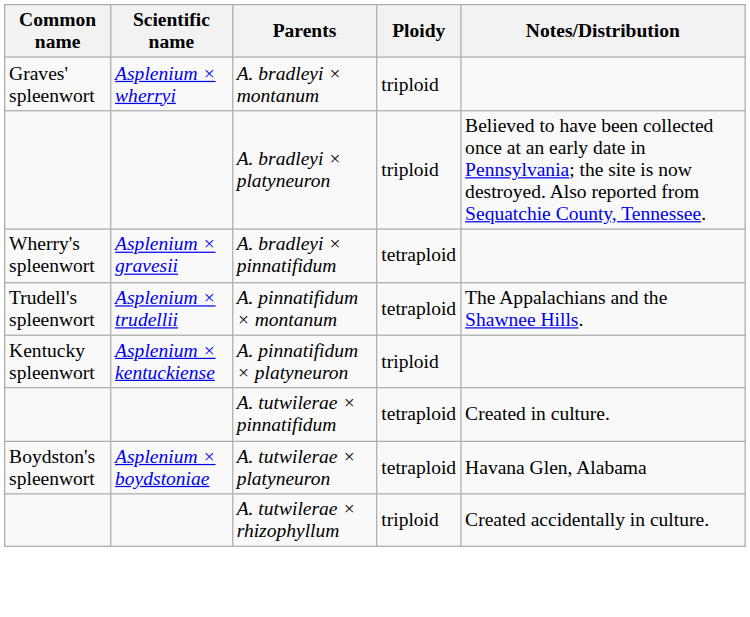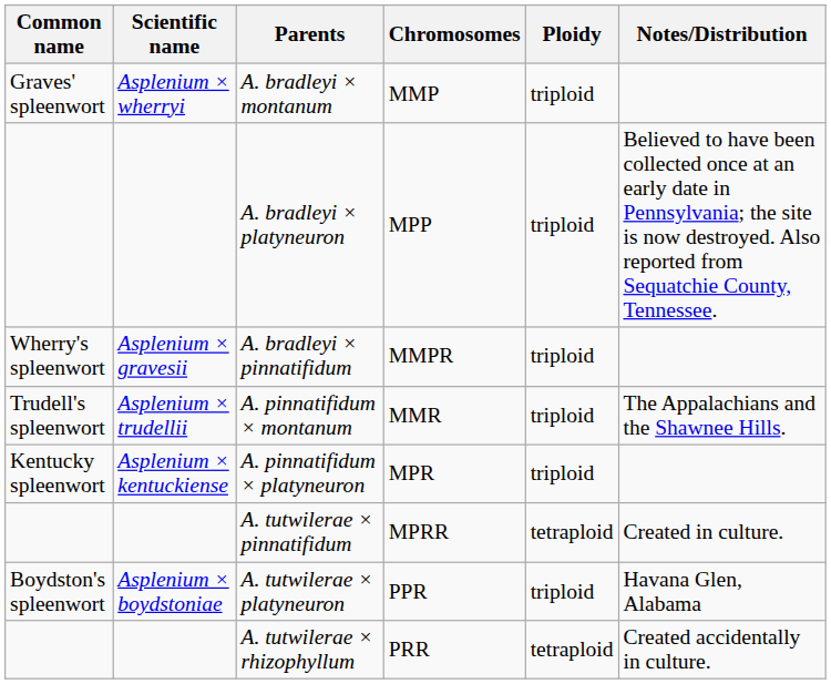+ column: Chromosomes | MMP | MPP | MMPR | MMR | MPR | MPRR | PPR | PRR
A. bradleyi × pinnatifidum | Ploidy: tetraploid -> triploid
A. pinnatifidum × montanum | Ploidy: tetraploid -> triploid
A. tutwilerae × platyneuron | Ploidy: tetraploid -> triploid
A. tutwilerae × rhizophyllum | Ploidy: triploid -> tetraploid
